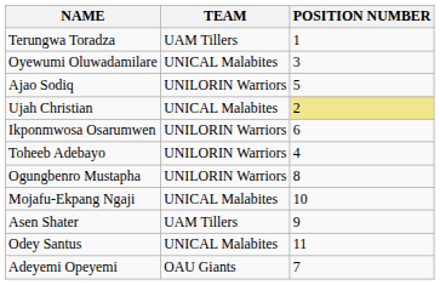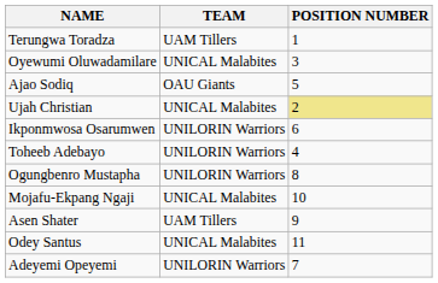Ajao Sodiq | TEAM: UNILORIN Warriors -> OAU Giants
Adeyemi Opeyemi | TEAM: OAU Giants -> UNILORIN Warriors
